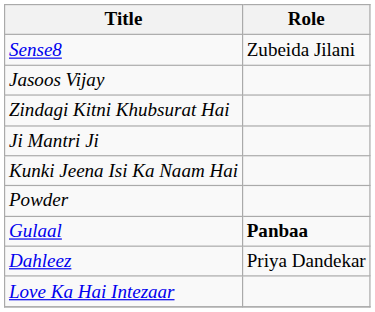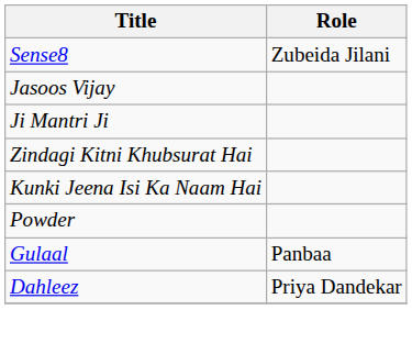rows swapped: Zindagi Kitni Khubsurat Hai <-> Ji Mantri Ji
Gulaal | Role: bold -> normal
- row: Love Ka Hai Intezaar
